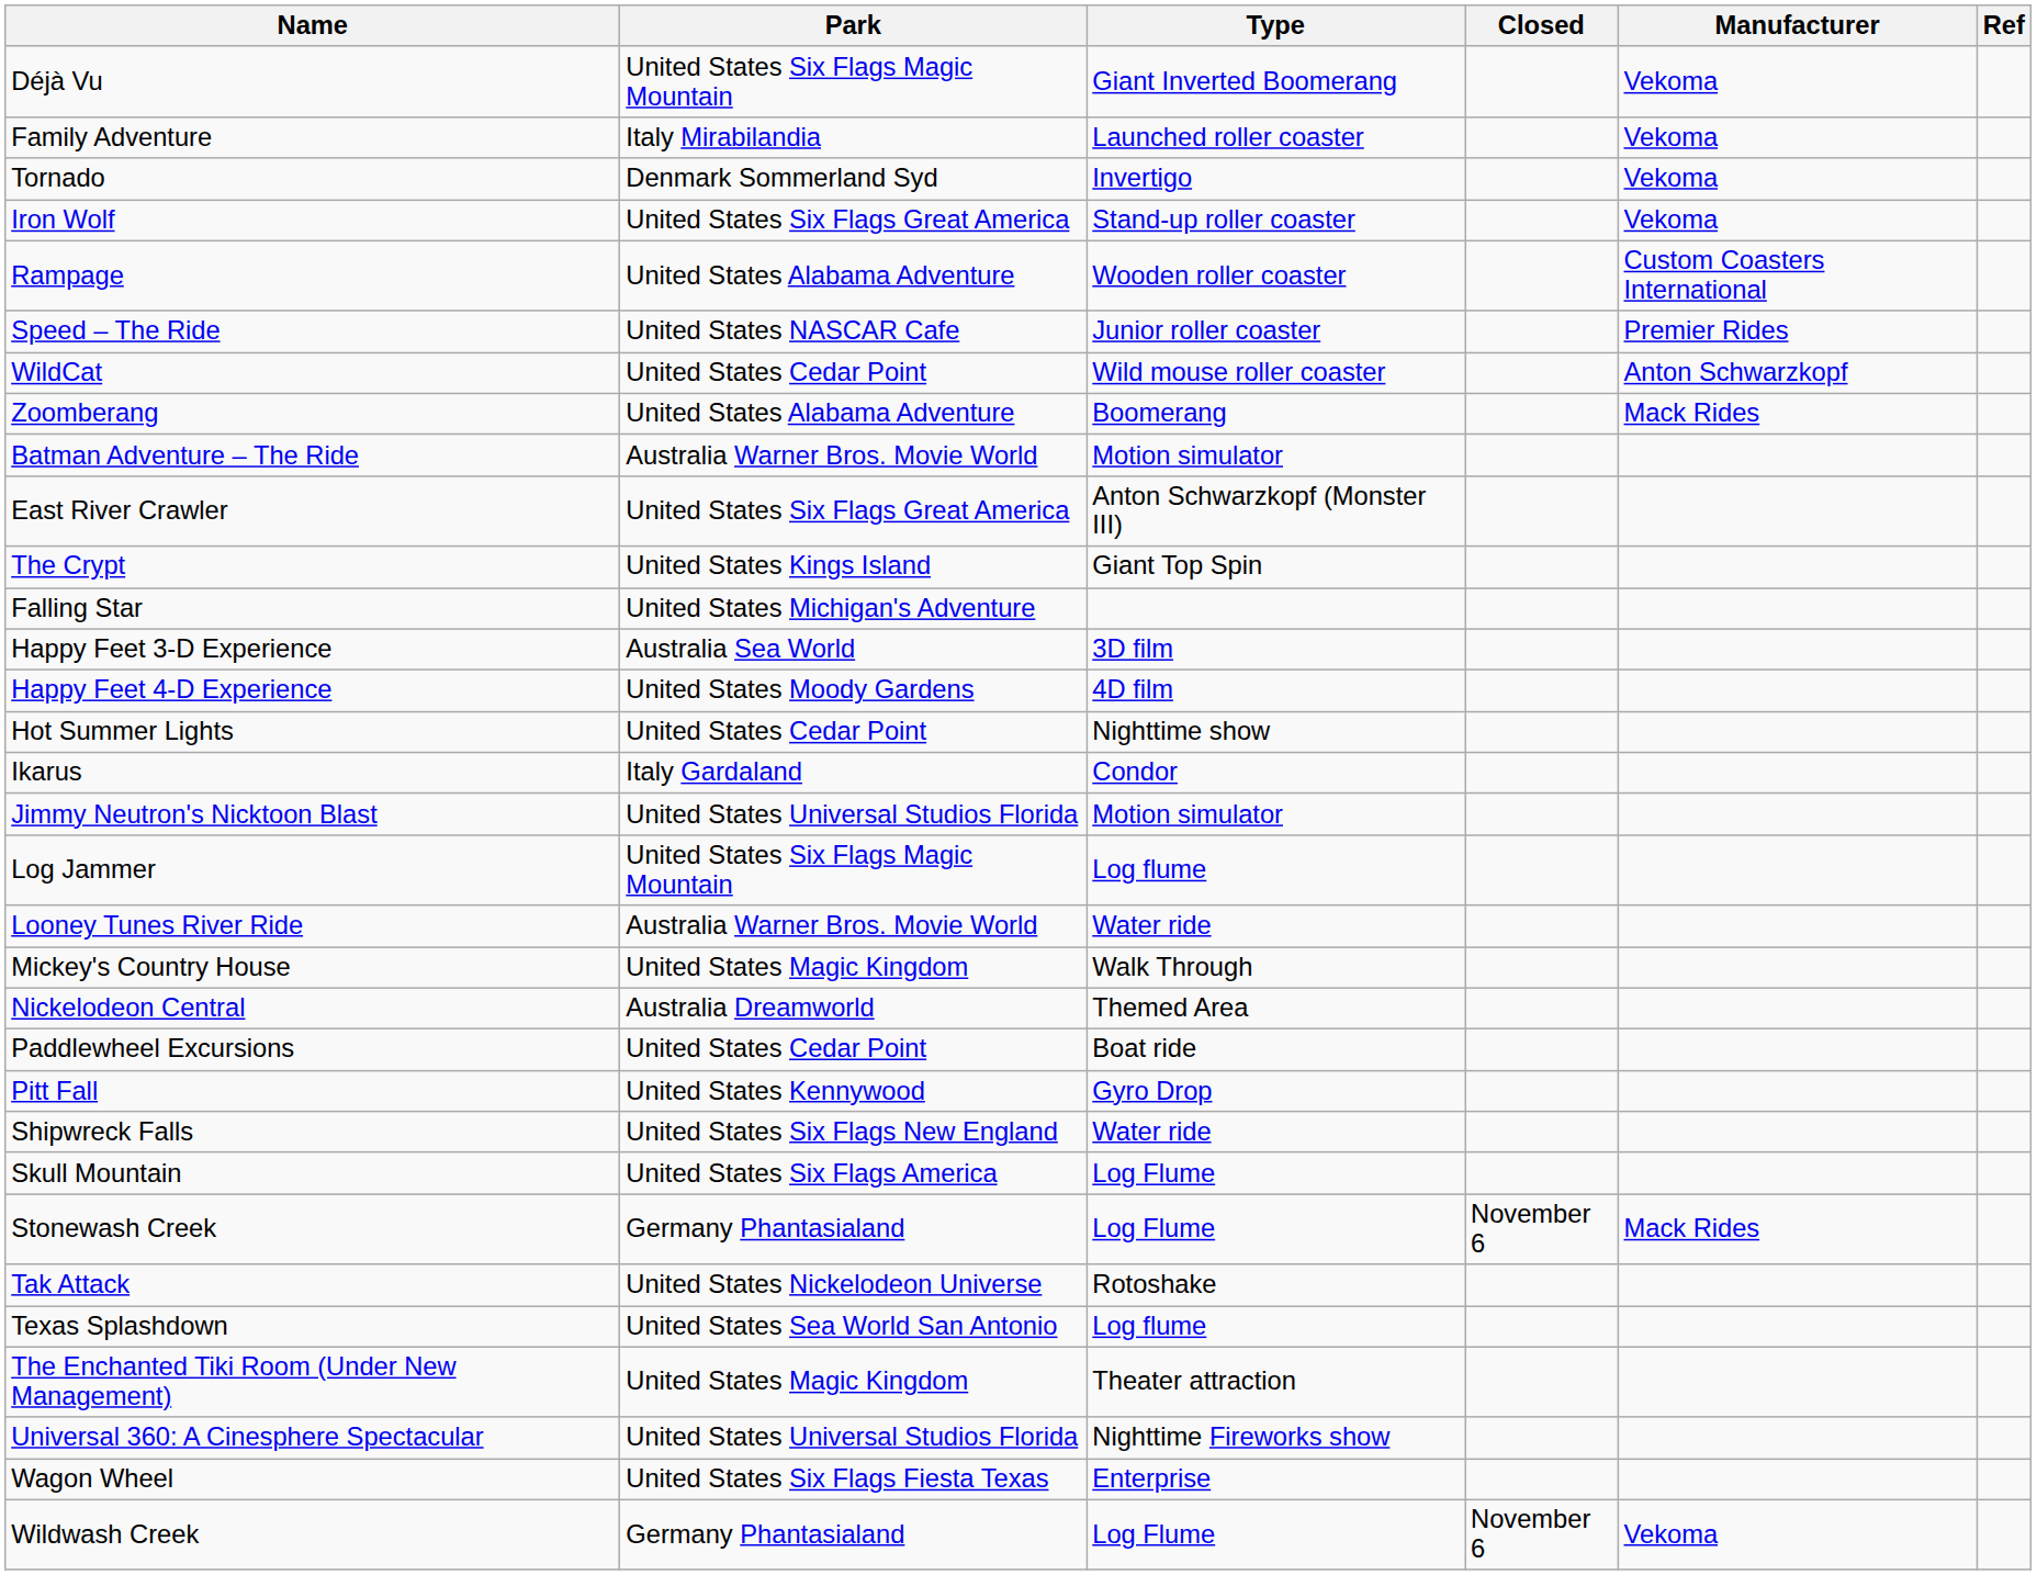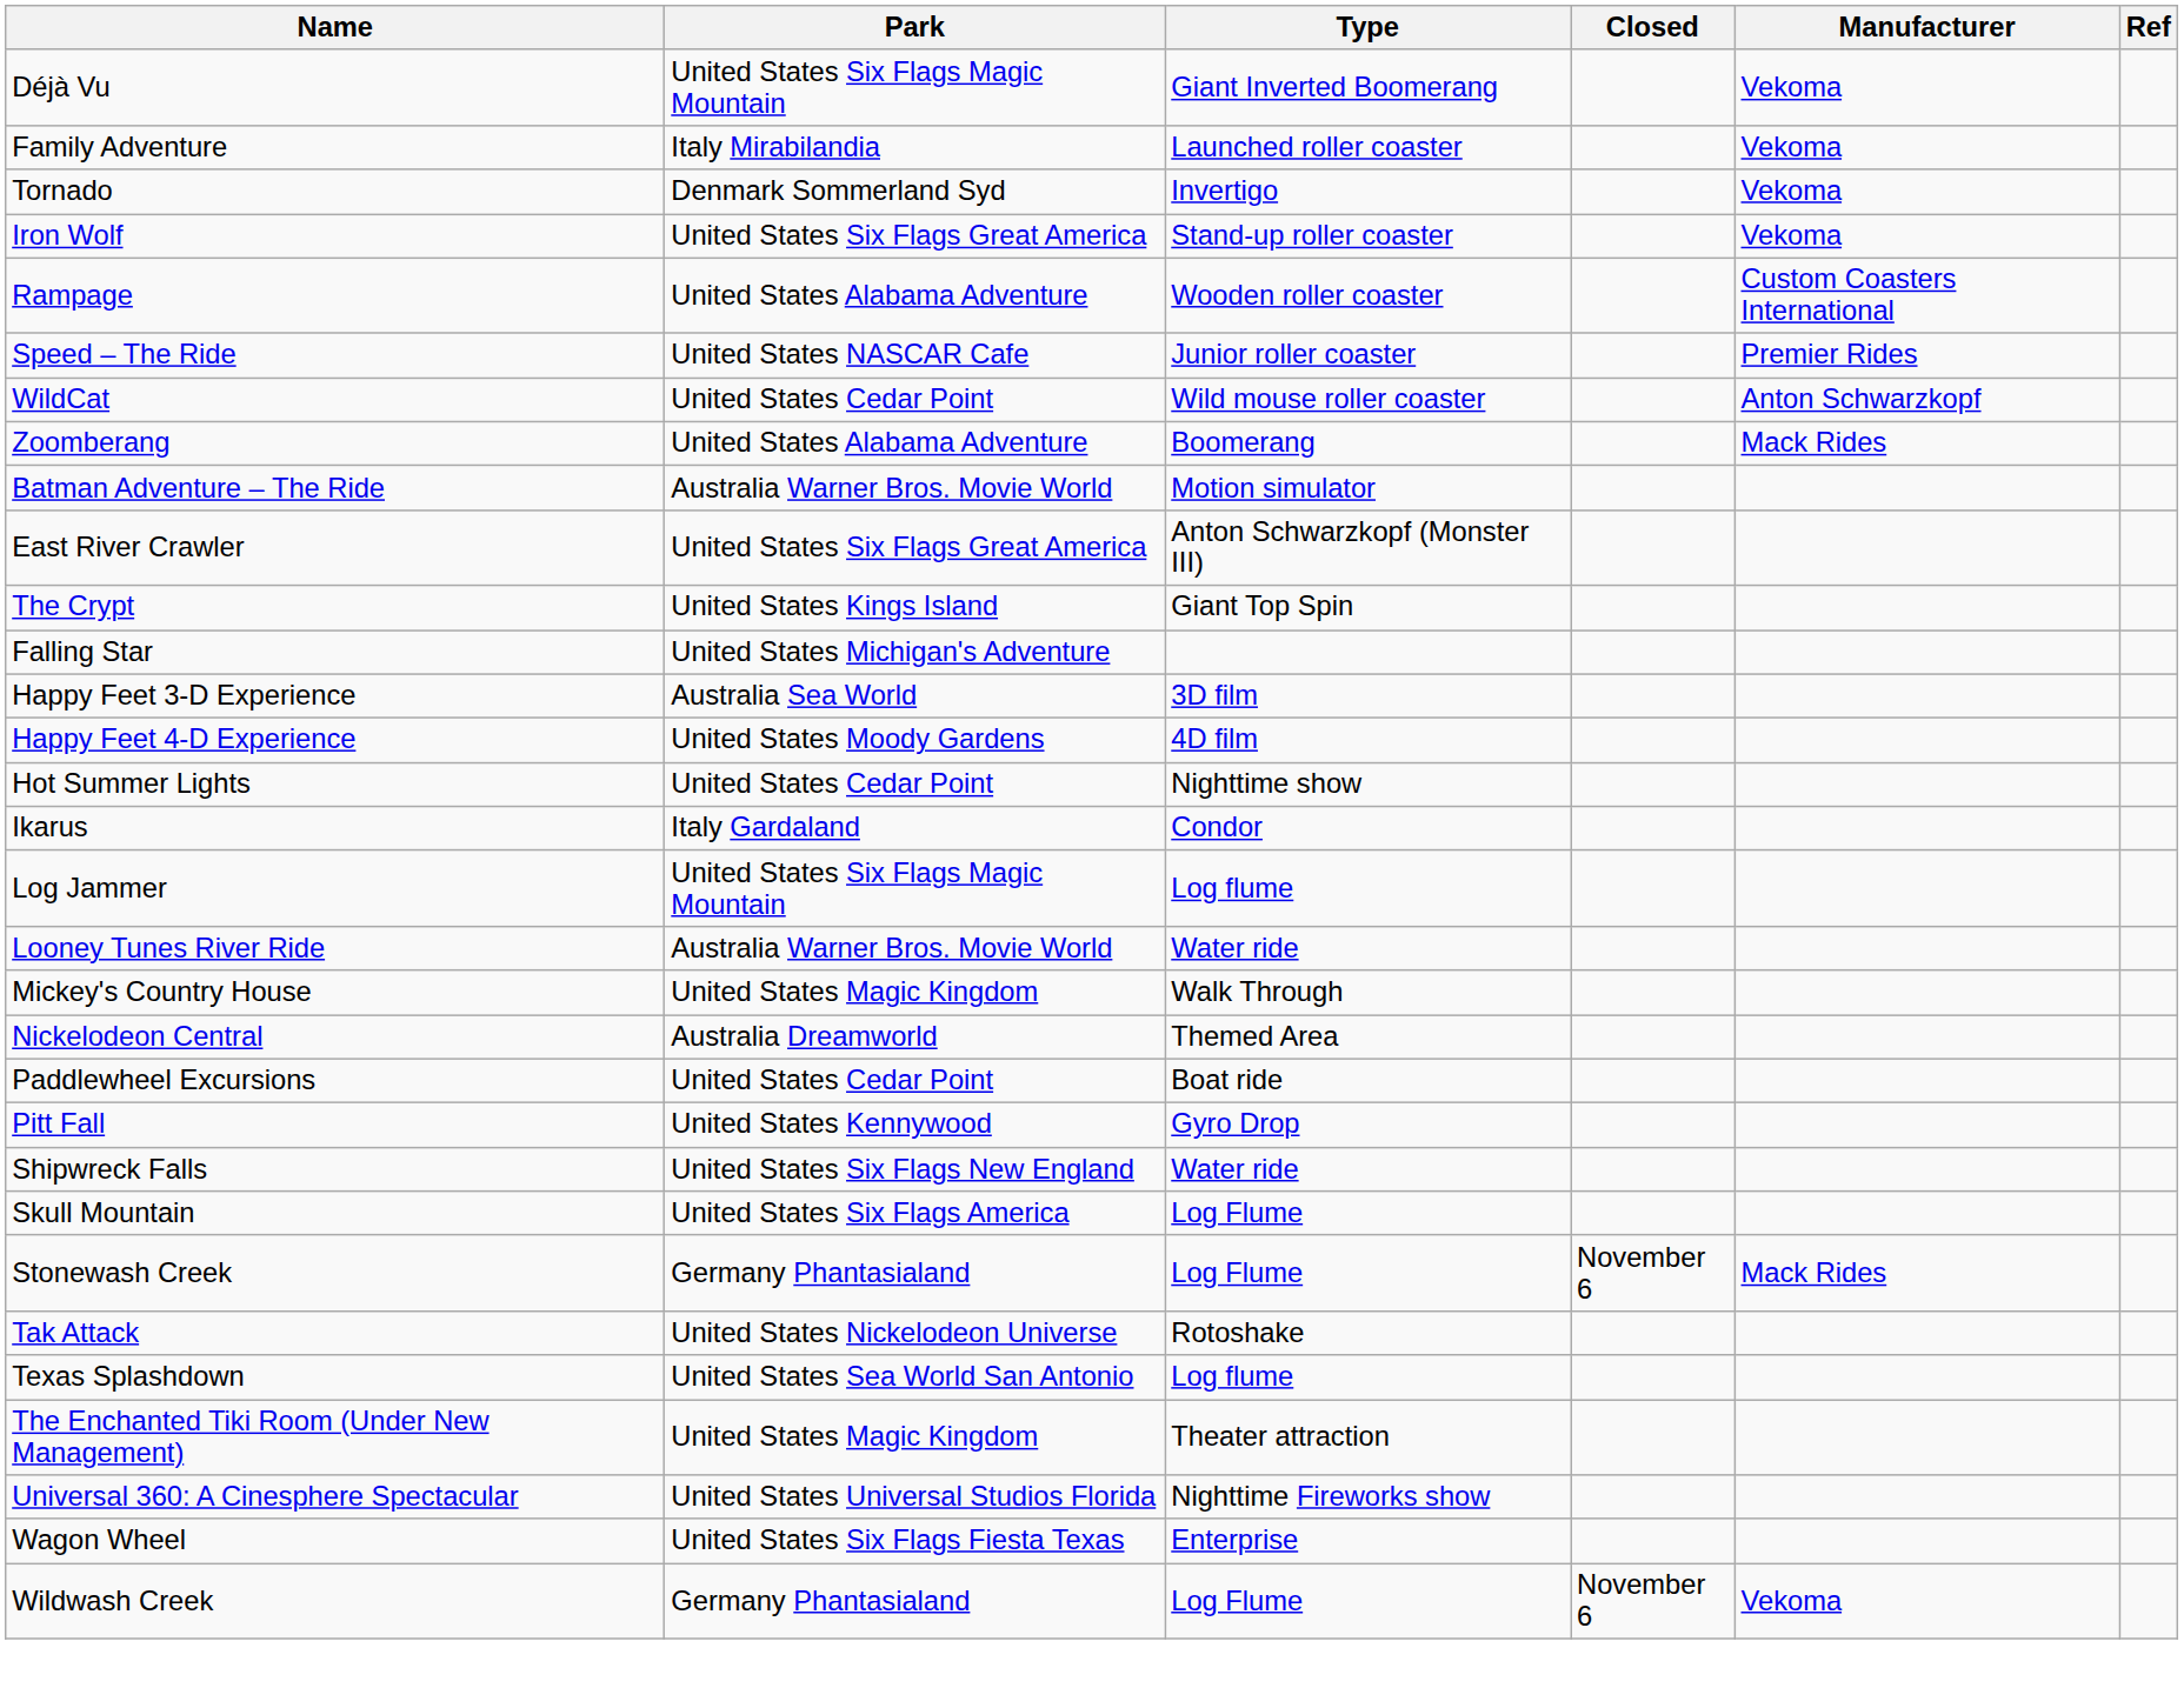- row: Jimmy Neutron's Nicktoon Blast | United States Universal Studios Florida | Motion simulator
